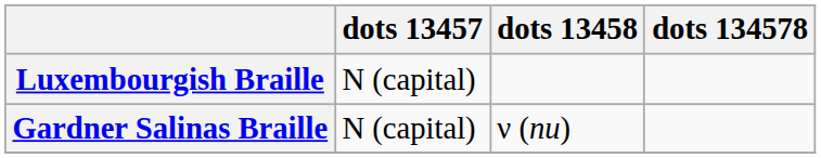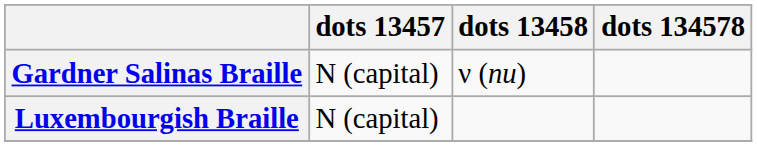rows swapped: Gardner Salinas Braille <-> Luxembourgish Braille
